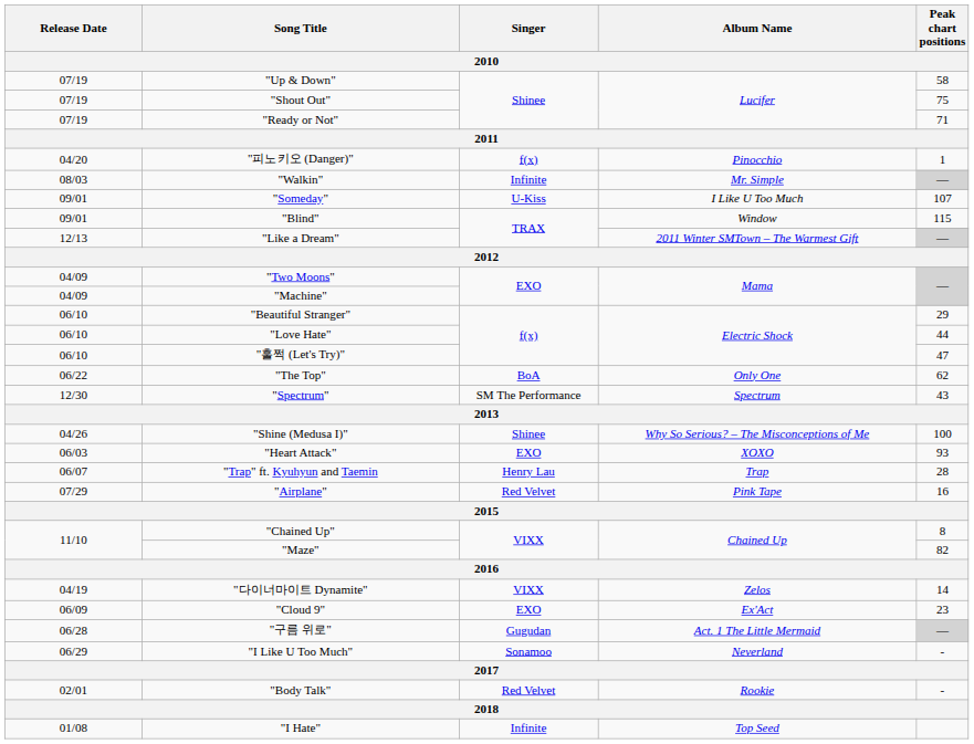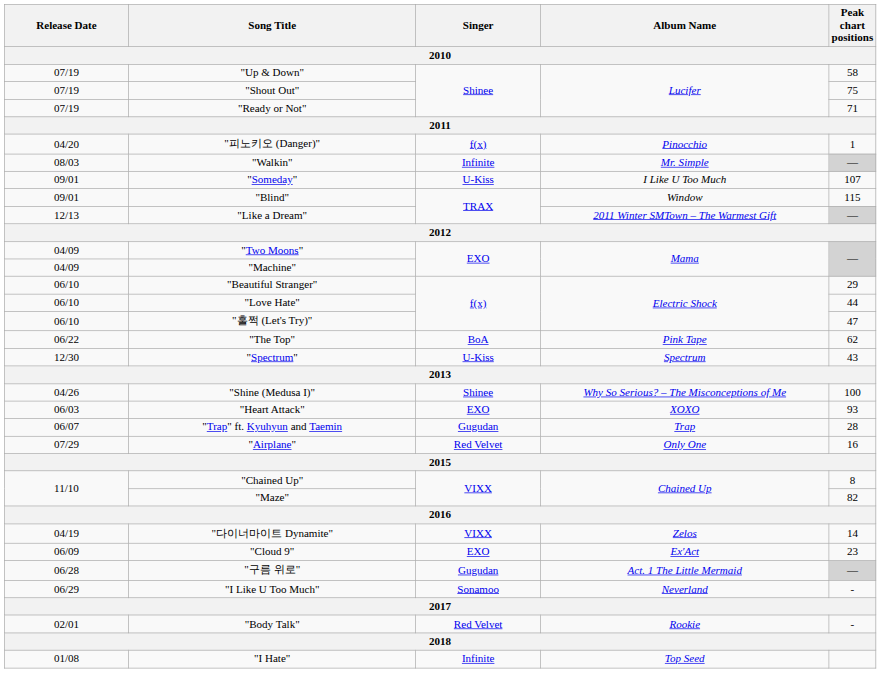"The Top" | Album Name: Only One -> Pink Tape
"Spectrum" | Singer: SM The Performance -> U-Kiss
"Trap" ft. Kyuhyun and Taemin | Singer: Henry Lau -> Gugudan
"Airplane" | Album Name: Pink Tape -> Only One
